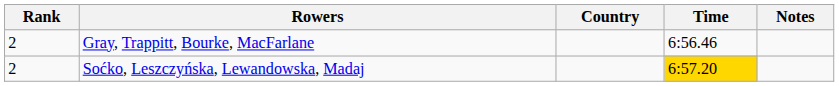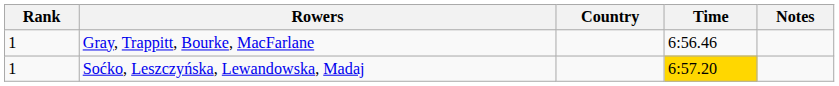Gray, Trappitt, Bourke, MacFarlane | Rank: 2 -> 1
Soćko, Leszczyńska, Lewandowska, Madaj | Rank: 2 -> 1
